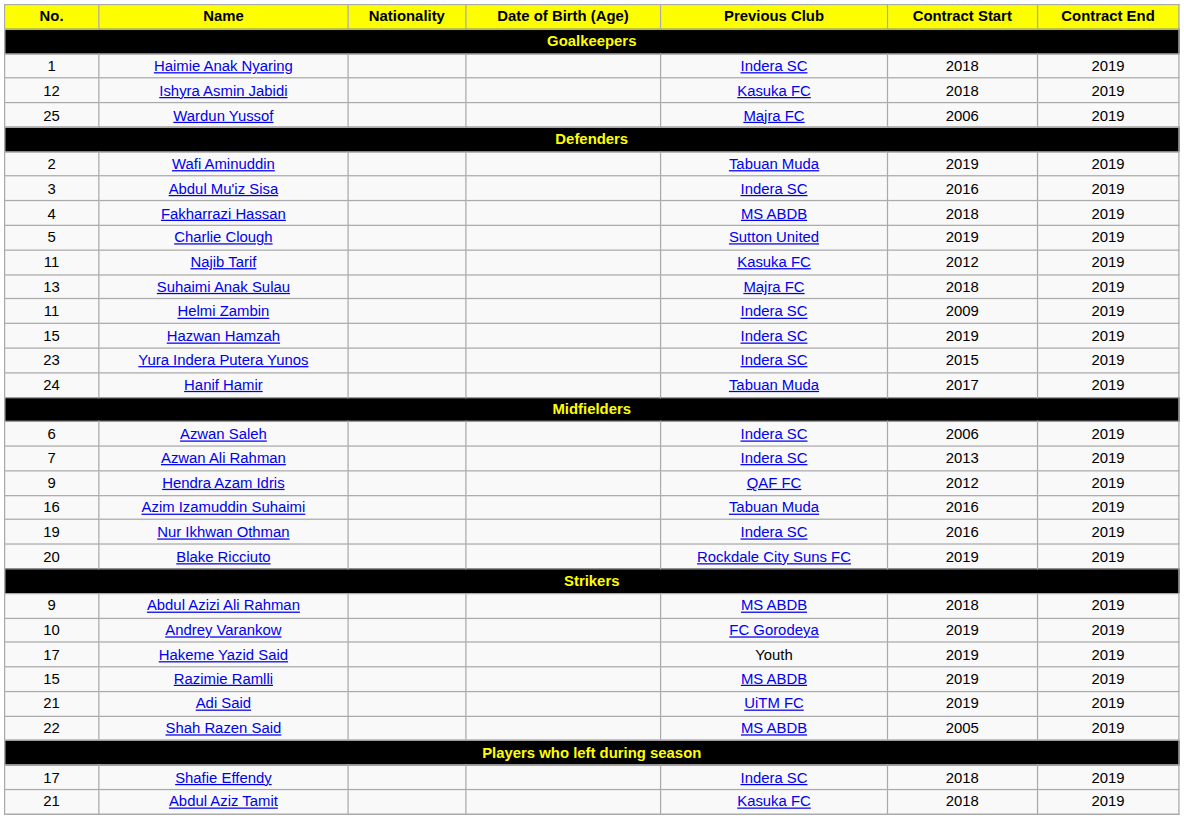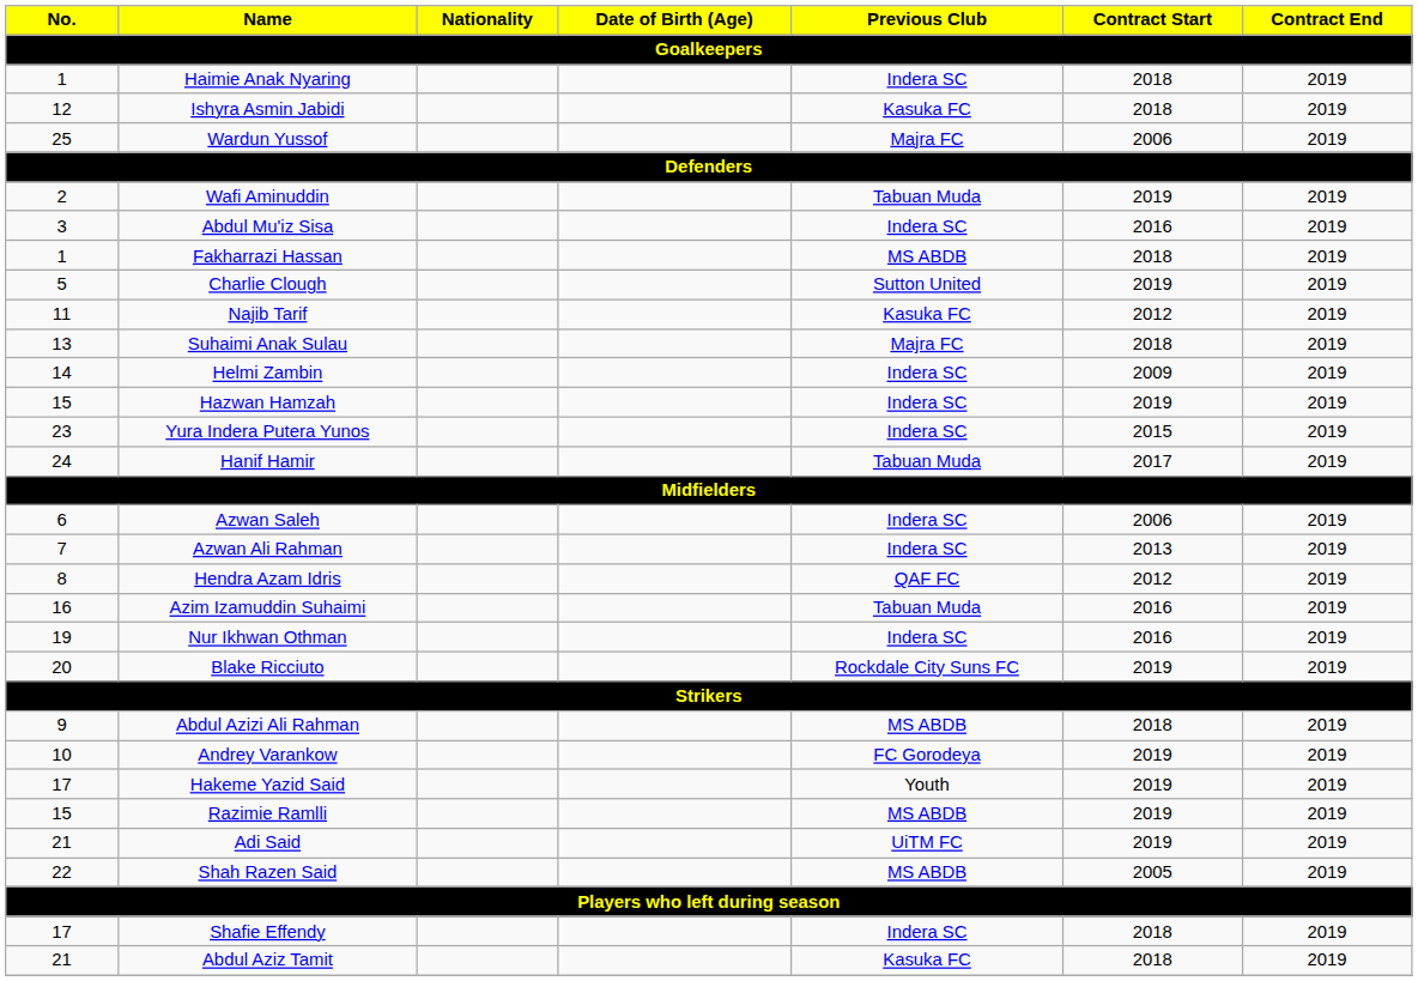Fakharrazi Hassan | No.: 4 -> 1
Helmi Zambin | No.: 11 -> 14
Hendra Azam Idris | No.: 9 -> 8
